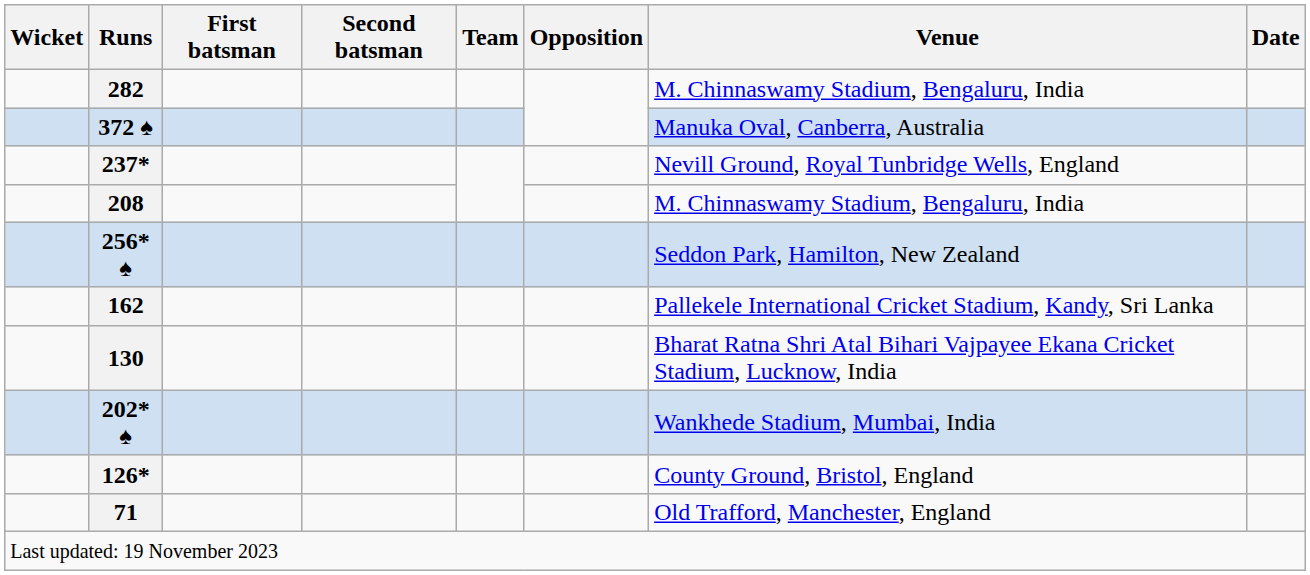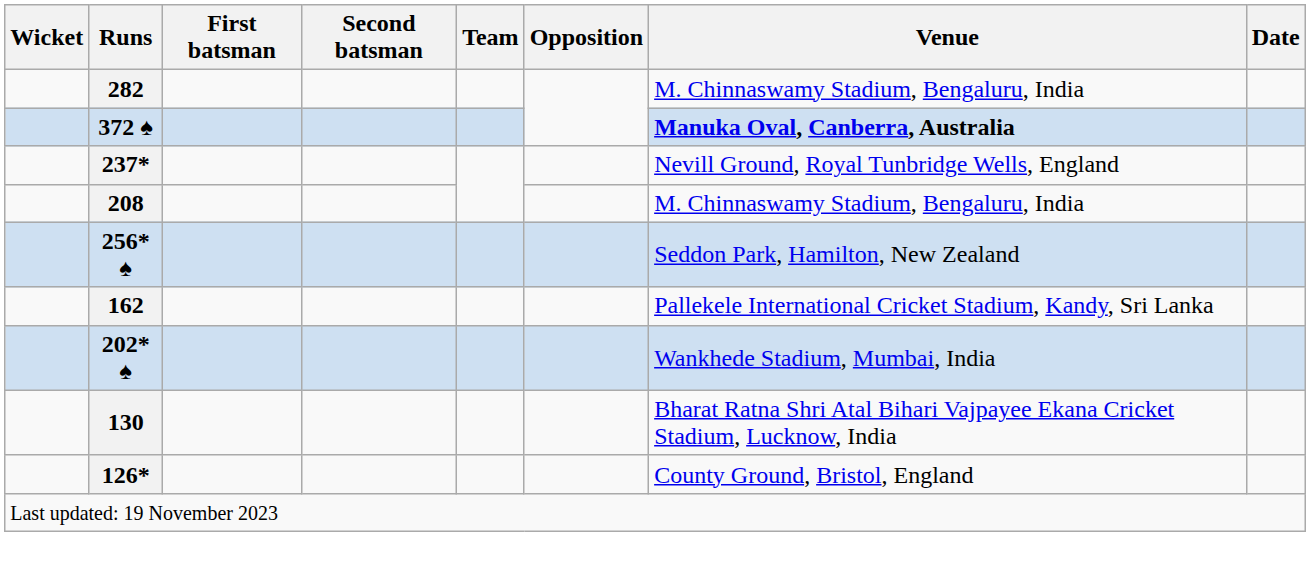372 ♠ | Venue: normal -> bold
rows swapped: 130 <-> 202* ♠
- row: 71 | Old Trafford, Manchester, England
